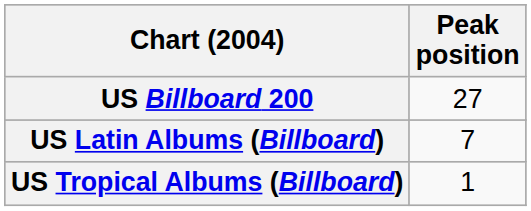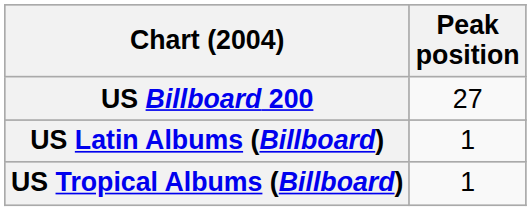US Latin Albums (Billboard) | Peak position: 7 -> 1
